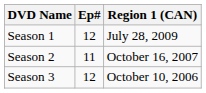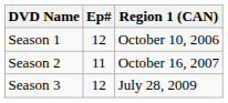Season 1 | Region 1 (CAN): July 28, 2009 -> October 10, 2006
Season 3 | Region 1 (CAN): October 10, 2006 -> July 28, 2009
